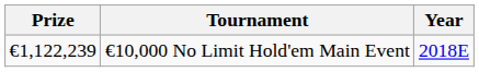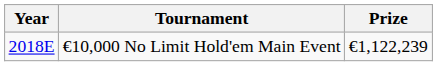columns swapped: Year <-> Prize
